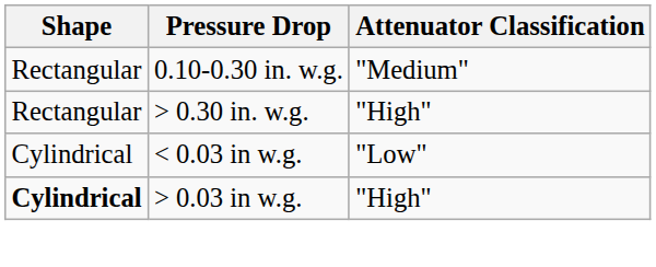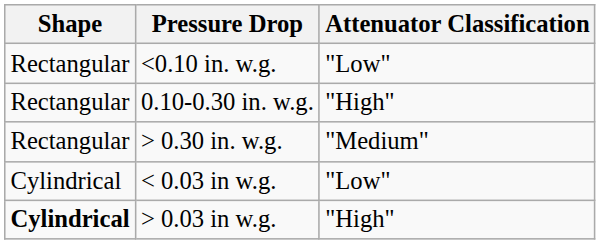+ row: Rectangular | <0.10 in. w.g. | "Low"
0.10-0.30 in. w.g. | Attenuator Classification: "Medium" -> "High"
> 0.30 in. w.g. | Attenuator Classification: "High" -> "Medium"
